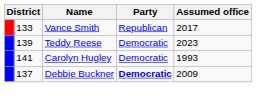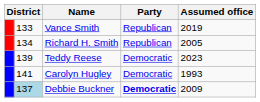Vance Smith | Assumed office: 2017 -> 2019
+ row: 134 | Richard H. Smith | Republican | 2005
Debbie Buckner | column 2: no background -> lightblue background
